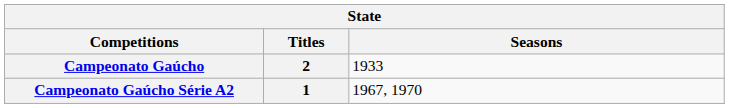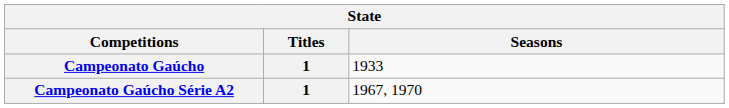Campeonato Gaúcho | Titles: 2 -> 1
